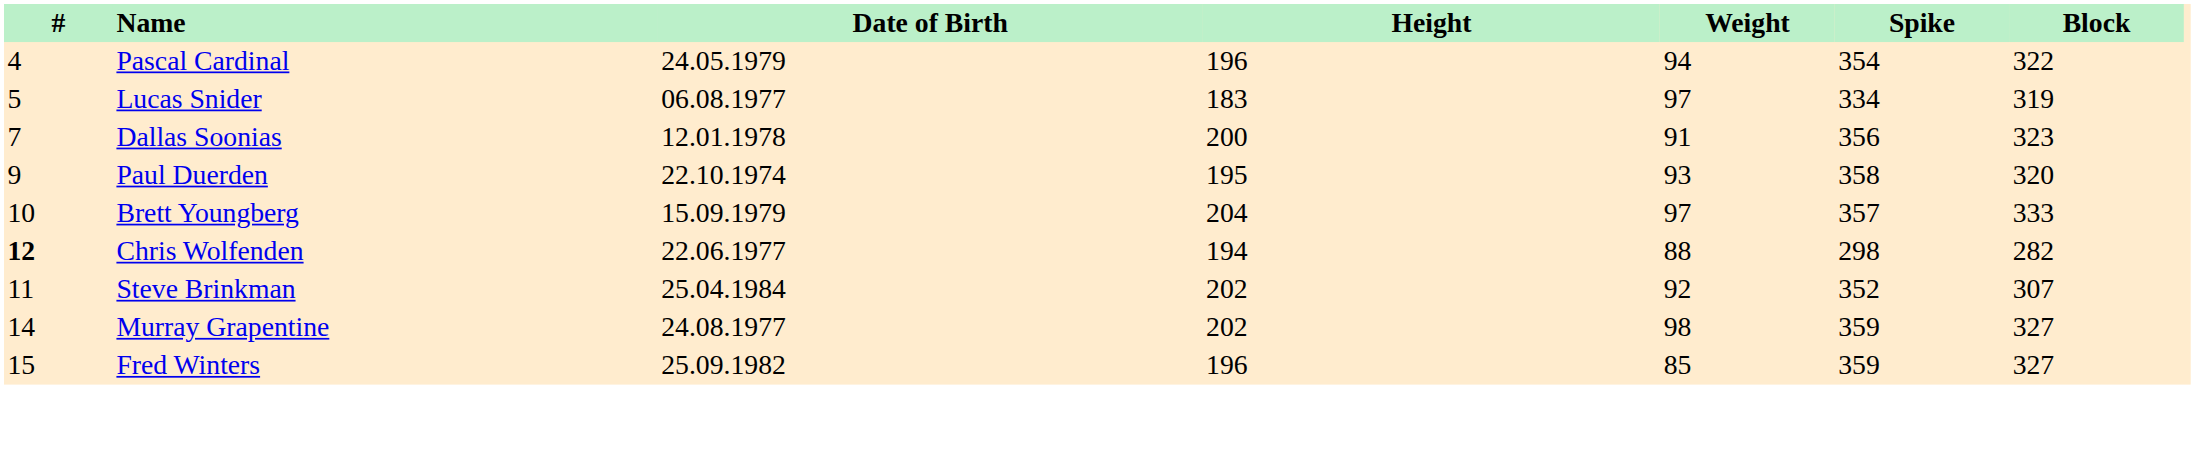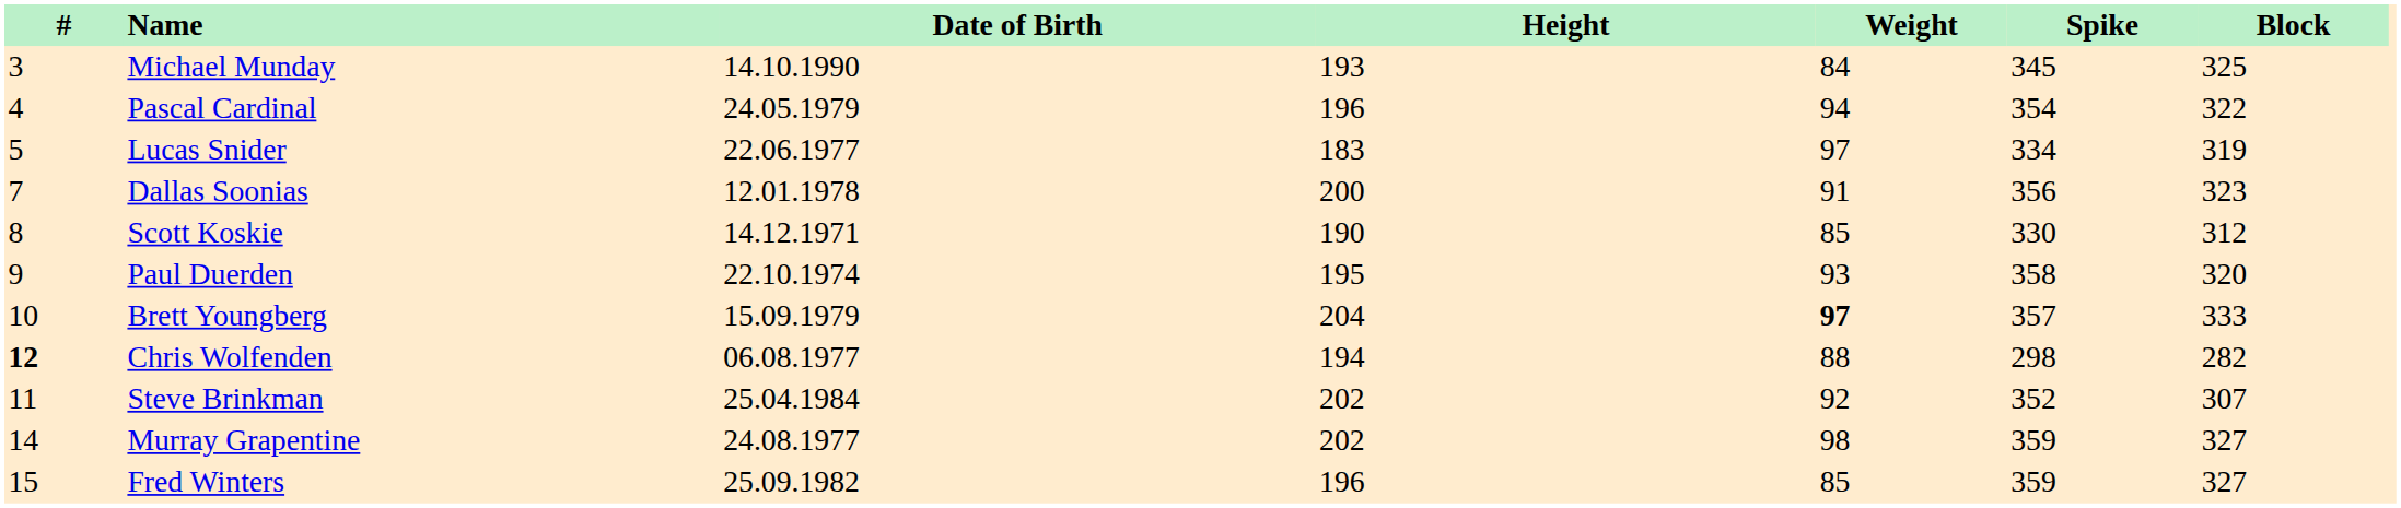+ row: 3 | Michael Munday | 14.10.1990 | 193 | 84 | 345 | 325
Lucas Snider | Date of Birth: 06.08.1977 -> 22.06.1977
+ row: 8 | Scott Koskie | 14.12.1971 | 190 | 85 | 330 | 312
Brett Youngberg | Weight: normal -> bold
Chris Wolfenden | Date of Birth: 22.06.1977 -> 06.08.1977
